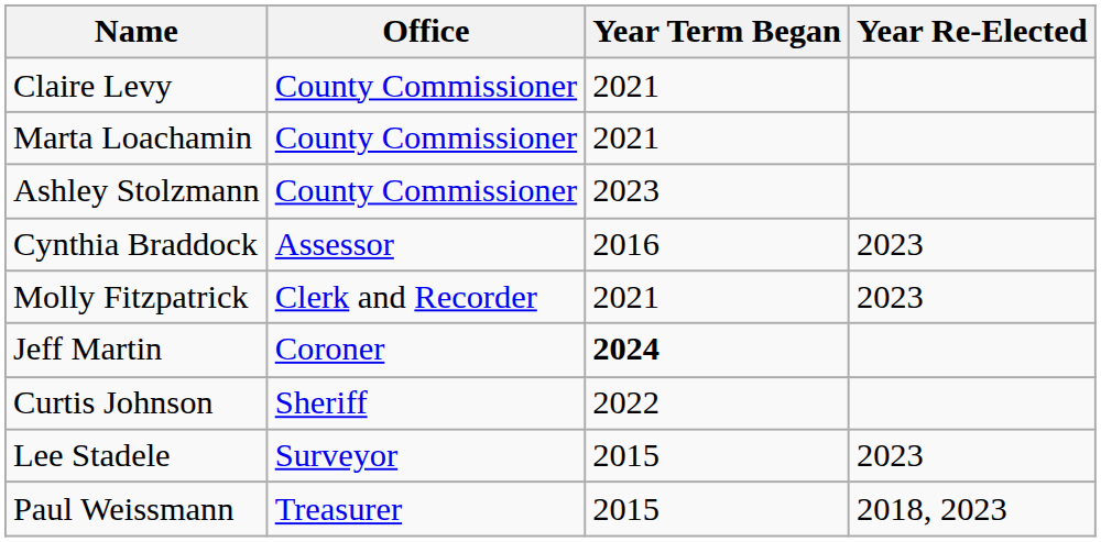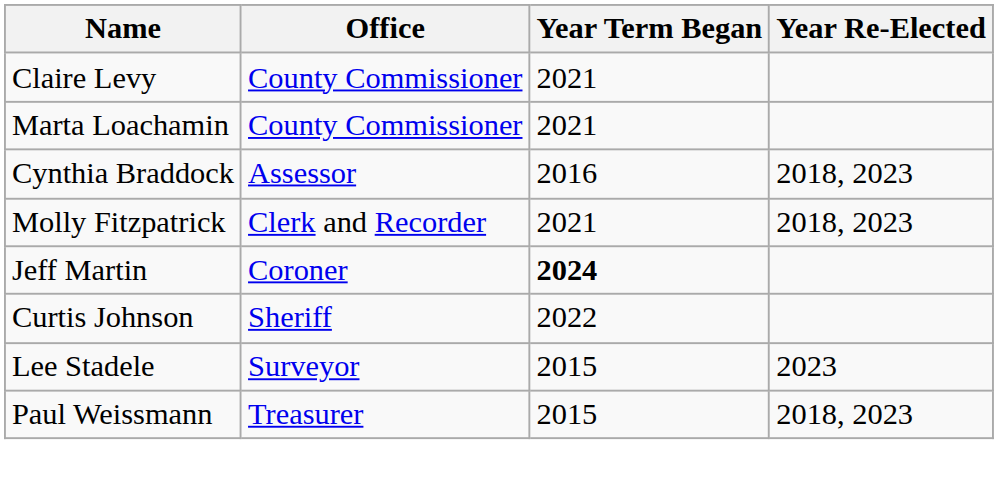- row: Ashley Stolzmann | County Commissioner | 2023
Cynthia Braddock | Year Re-Elected: 2023 -> 2018, 2023
Molly Fitzpatrick | Year Re-Elected: 2023 -> 2018, 2023
